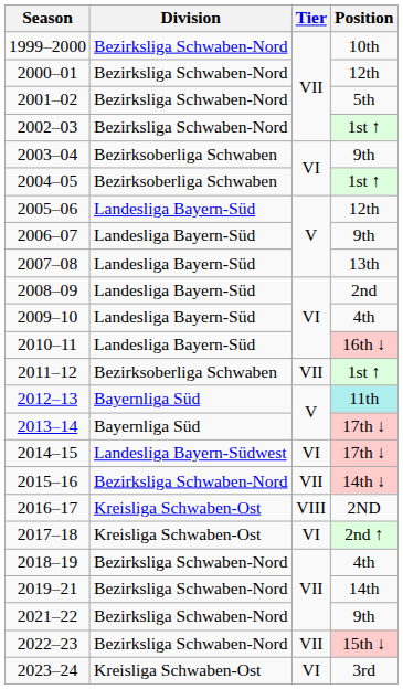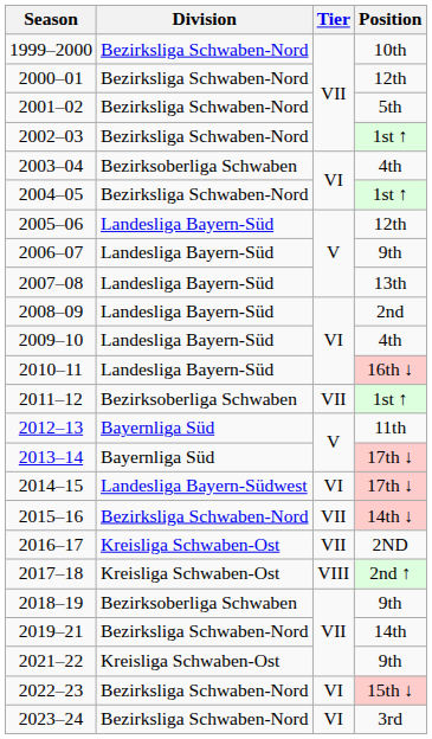2003–04 | Position: 9th -> 4th
2004–05 | Division: Bezirksoberliga Schwaben -> Bezirksliga Schwaben-Nord
2012–13 | Position: paleturquoise background -> no background
2016–17 | Tier: VIII -> VII
2017–18 | Tier: VI -> VIII
2018–19 | Division: Bezirksliga Schwaben-Nord -> Bezirksoberliga Schwaben
2018–19 | Position: 4th -> 9th
2021–22 | Division: Bezirksliga Schwaben-Nord -> Kreisliga Schwaben-Ost
2022–23 | Tier: VII -> VI
2023–24 | Division: Kreisliga Schwaben-Ost -> Bezirksliga Schwaben-Nord
